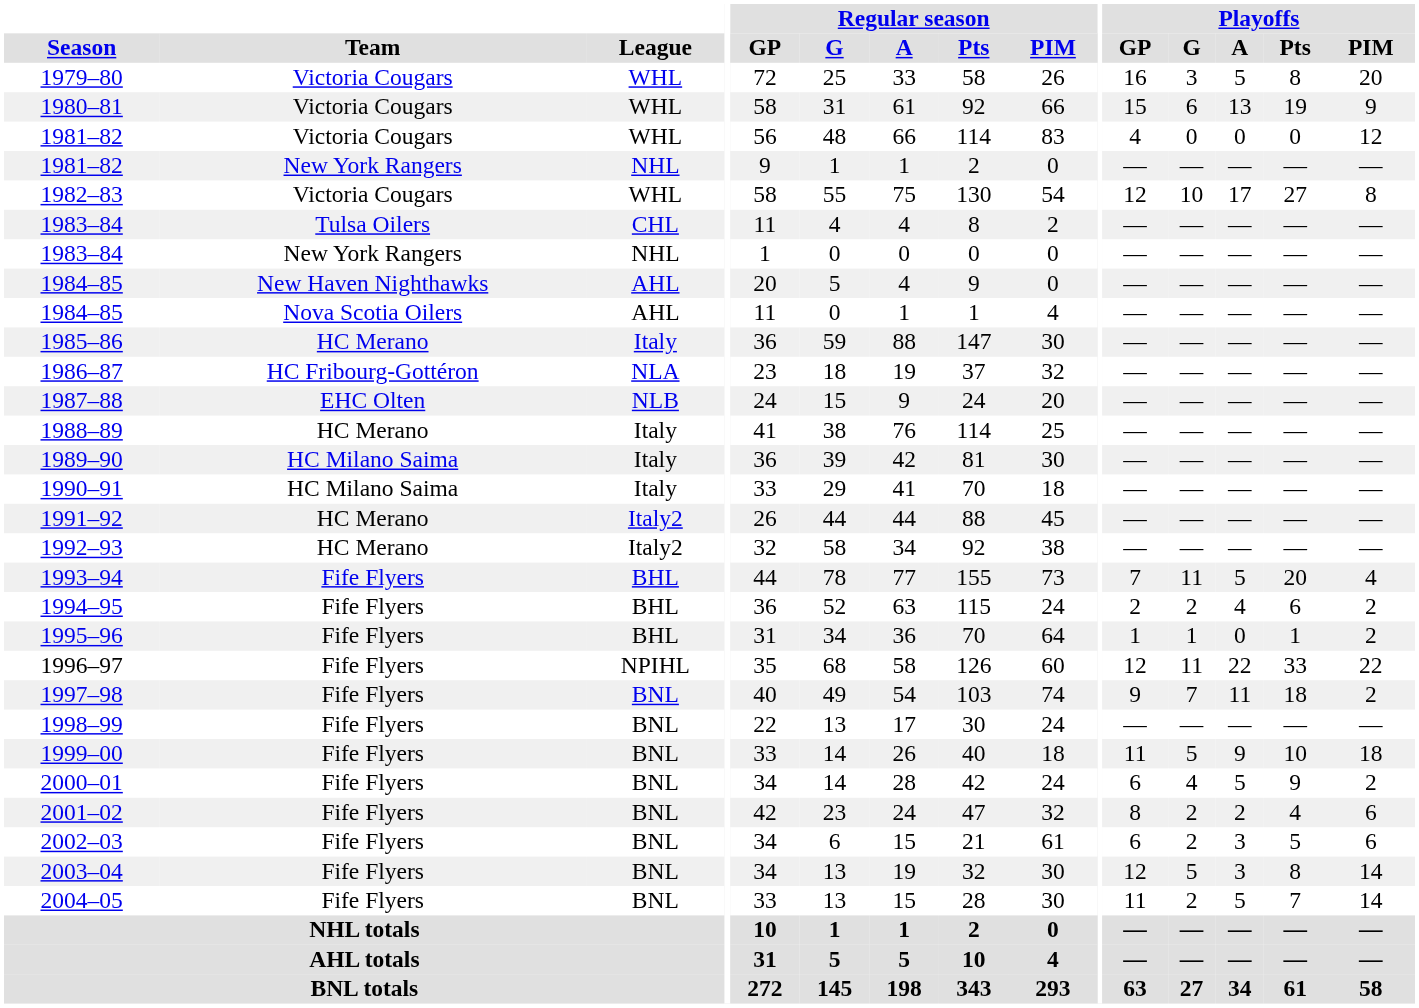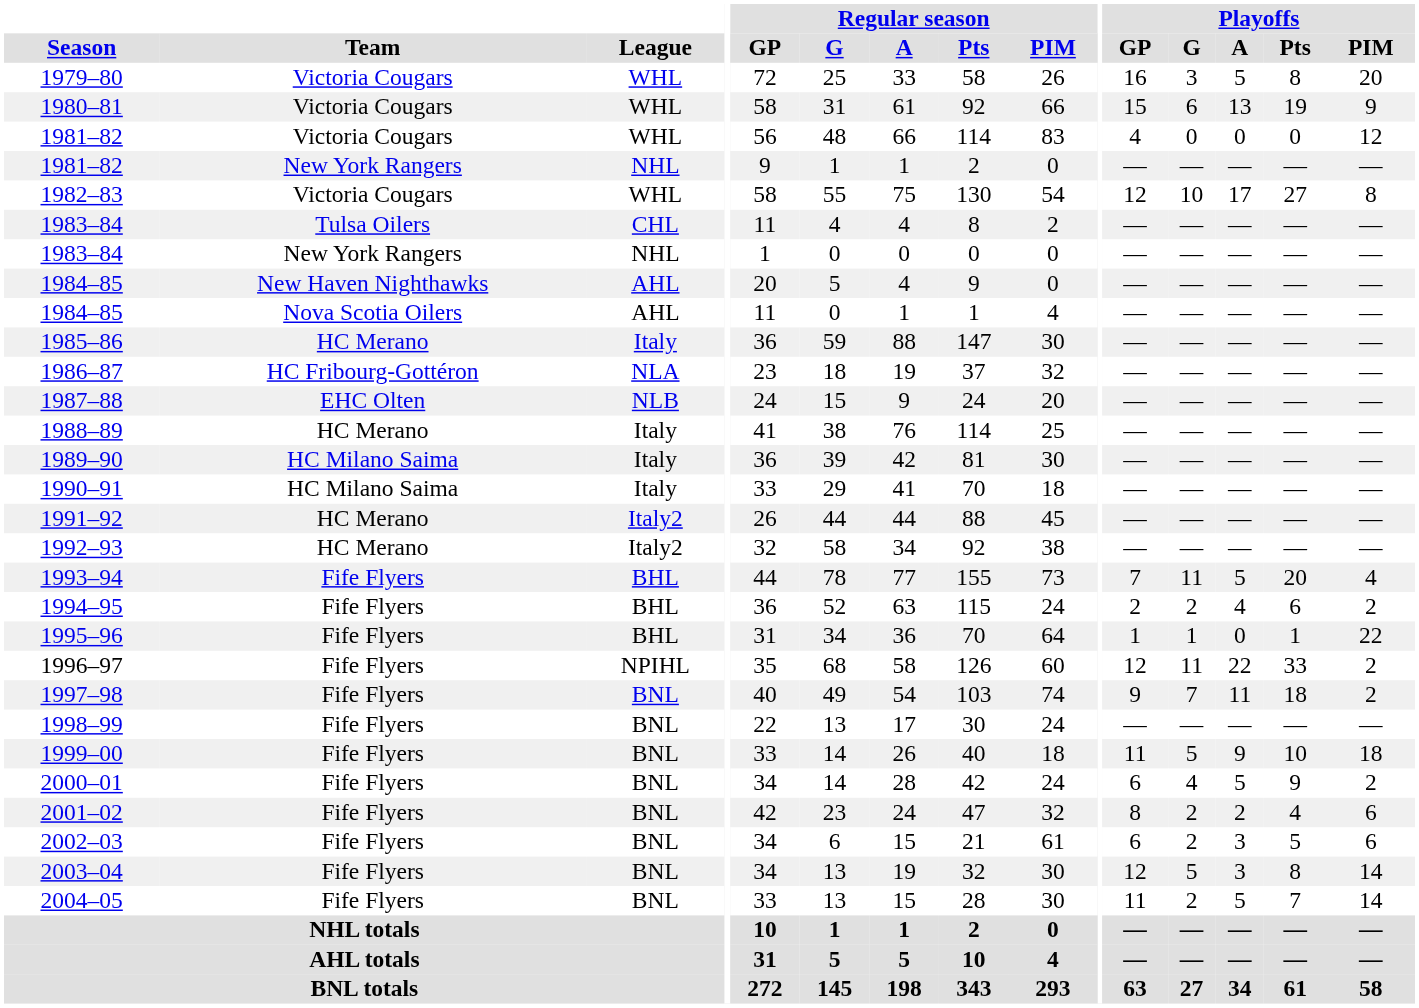1995–96 | Playoffs / PIM: 2 -> 22
1996–97 | Playoffs / PIM: 22 -> 2
